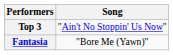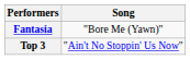rows swapped: Top 3 <-> Fantasia
